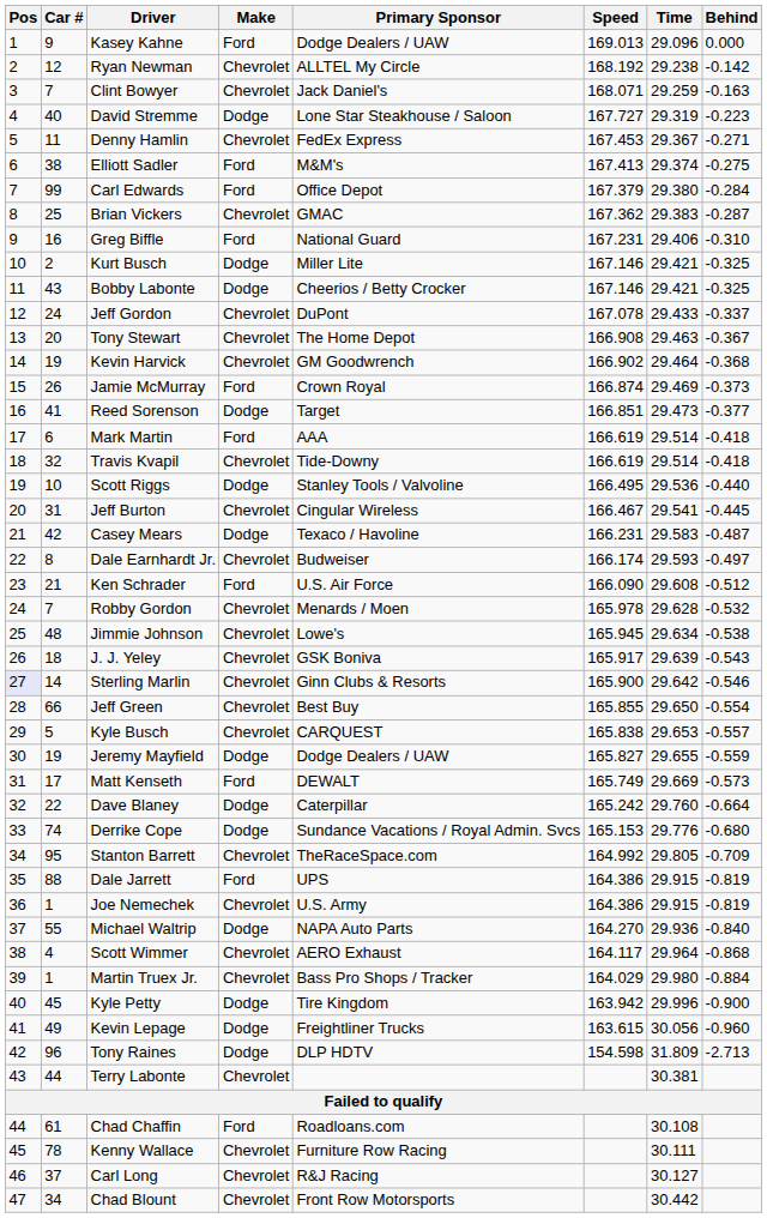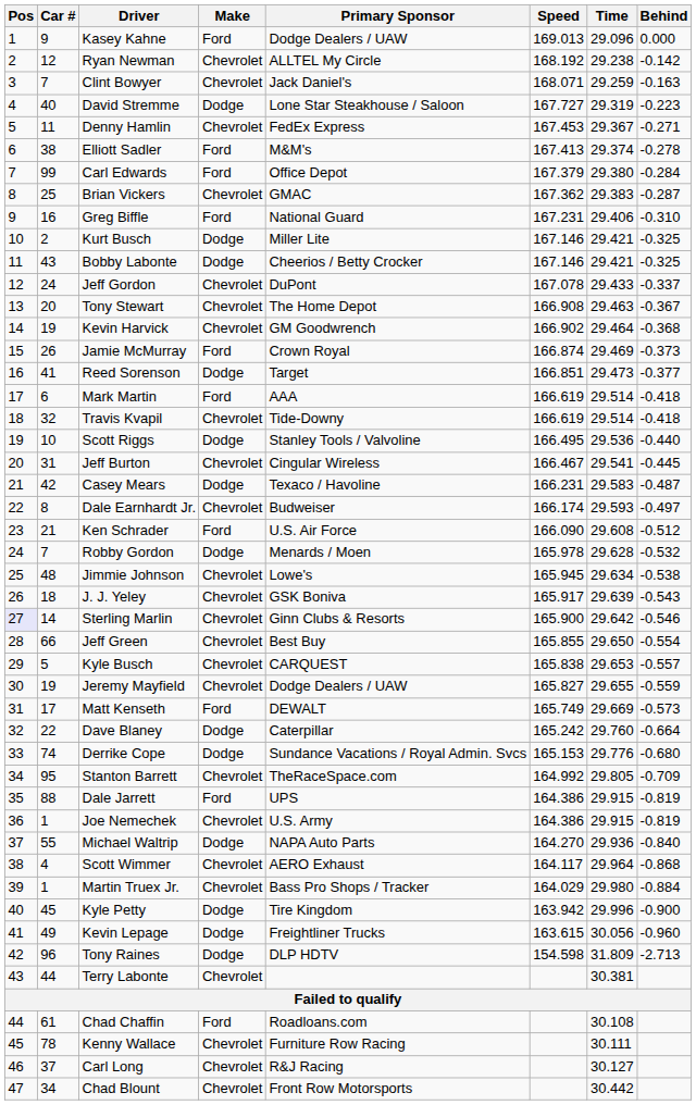Elliott Sadler | Behind: -0.275 -> -0.278
Robby Gordon | Make: Chevrolet -> Dodge
Jeremy Mayfield | Make: Dodge -> Chevrolet
